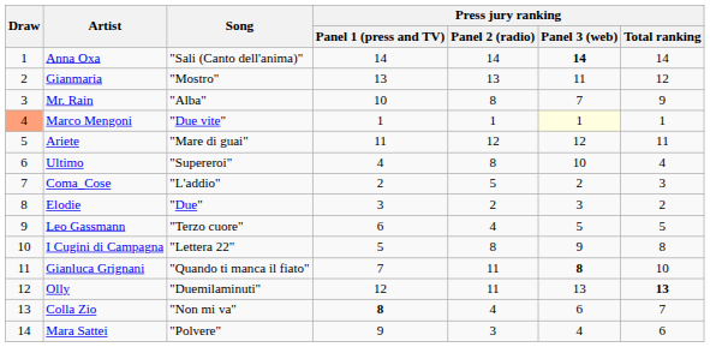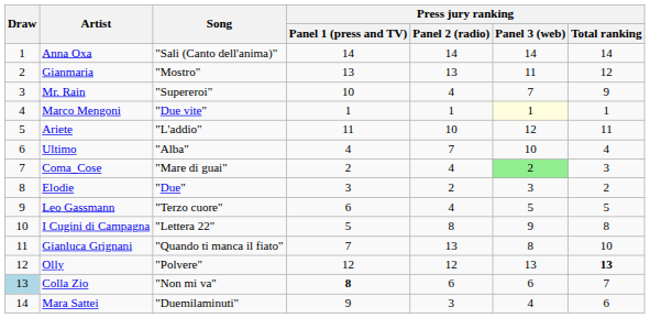Anna Oxa | Press jury ranking / Panel 3 (web): bold -> normal
Mr. Rain | Song: "Alba" -> "Supereroi"
Mr. Rain | Press jury ranking / Panel 2 (radio): 8 -> 4
Marco Mengoni | Draw: lightsalmon background -> no background
Ariete | Song: "Mare di guai" -> "L'addio"
Ariete | Press jury ranking / Panel 2 (radio): 12 -> 10
Ultimo | Song: "Supereroi" -> "Alba"
Ultimo | Press jury ranking / Panel 2 (radio): 8 -> 7
Coma_Cose | Song: "L'addio" -> "Mare di guai"
Coma_Cose | Press jury ranking / Panel 2 (radio): 5 -> 4
Coma_Cose | Press jury ranking / Panel 3 (web): no background -> lightgreen background
Gianluca Grignani | Press jury ranking / Panel 2 (radio): 11 -> 13
Gianluca Grignani | Press jury ranking / Panel 3 (web): bold -> normal
Olly | Song: "Duemilaminuti" -> "Polvere"
Olly | Press jury ranking / Panel 2 (radio): 11 -> 12
Colla Zio | Draw: no background -> lightblue background
Colla Zio | Press jury ranking / Panel 2 (radio): 4 -> 6
Mara Sattei | Song: "Polvere" -> "Duemilaminuti"
